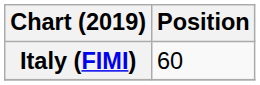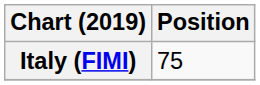Italy (FIMI) | Position: 60 -> 75
